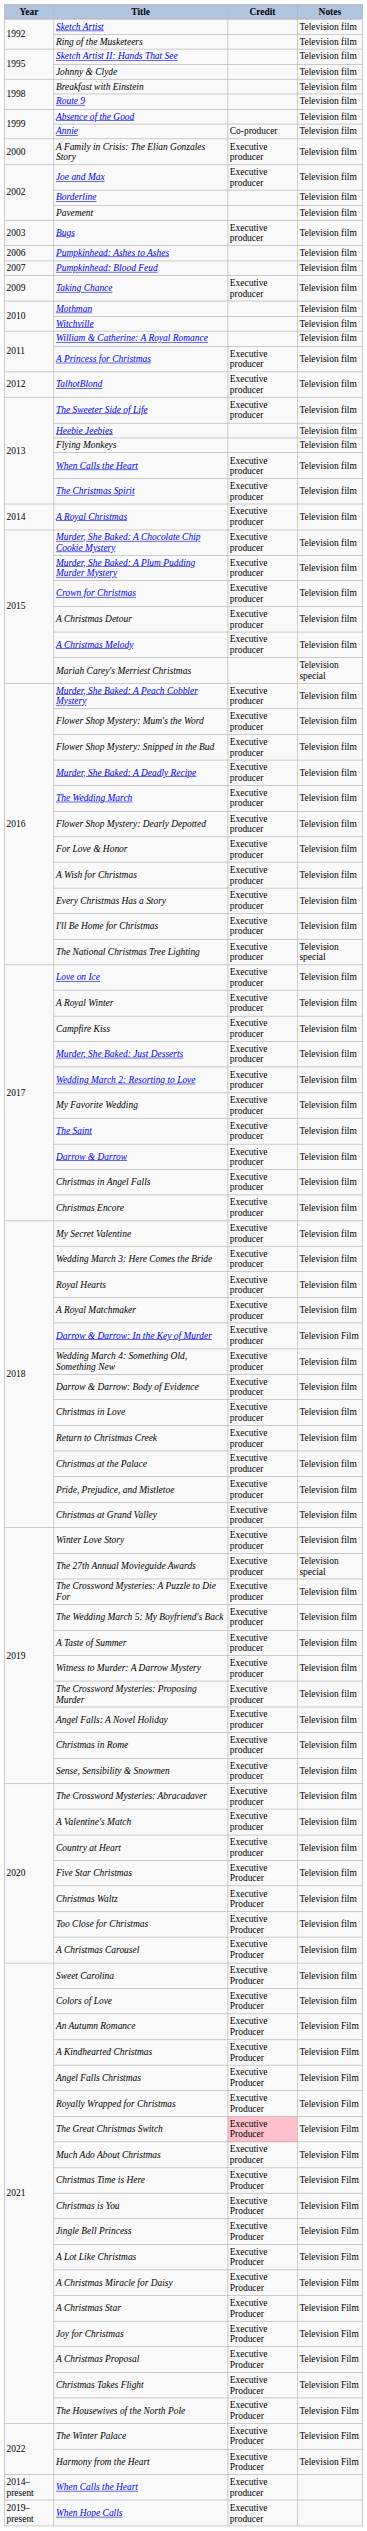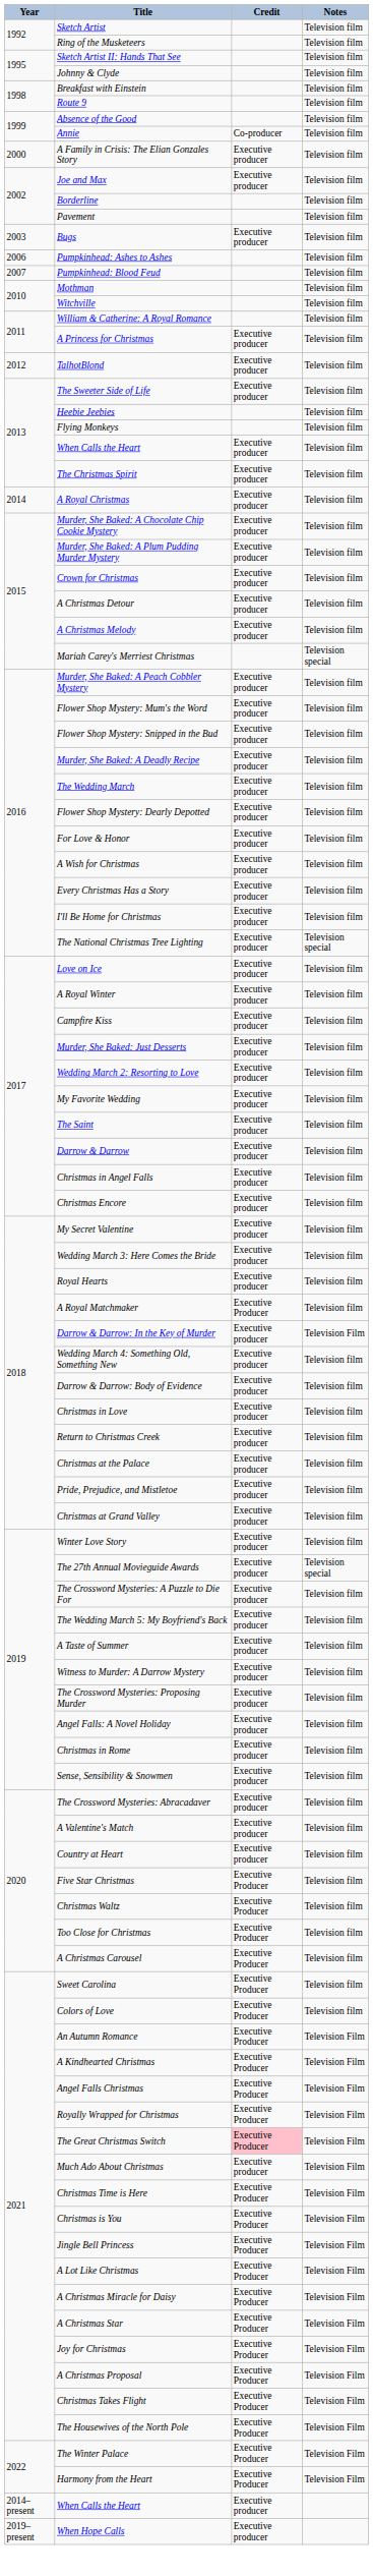- row: 2009 | Taking Chance | Executive producer | Television film
A Royal Matchmaker | Credit: Executive producer -> Executive Producer
